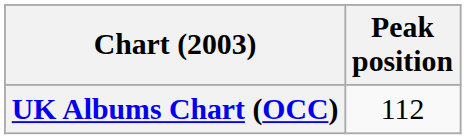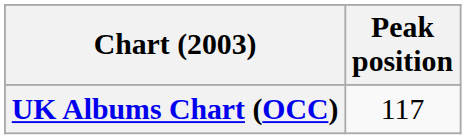UK Albums Chart (OCC) | Peak position: 112 -> 117
